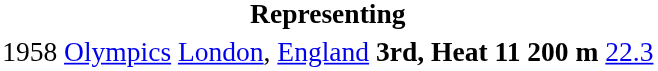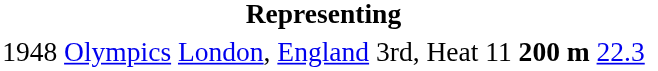Olympics | column 1: 1958 -> 1948
Olympics | column 4: bold -> normal
